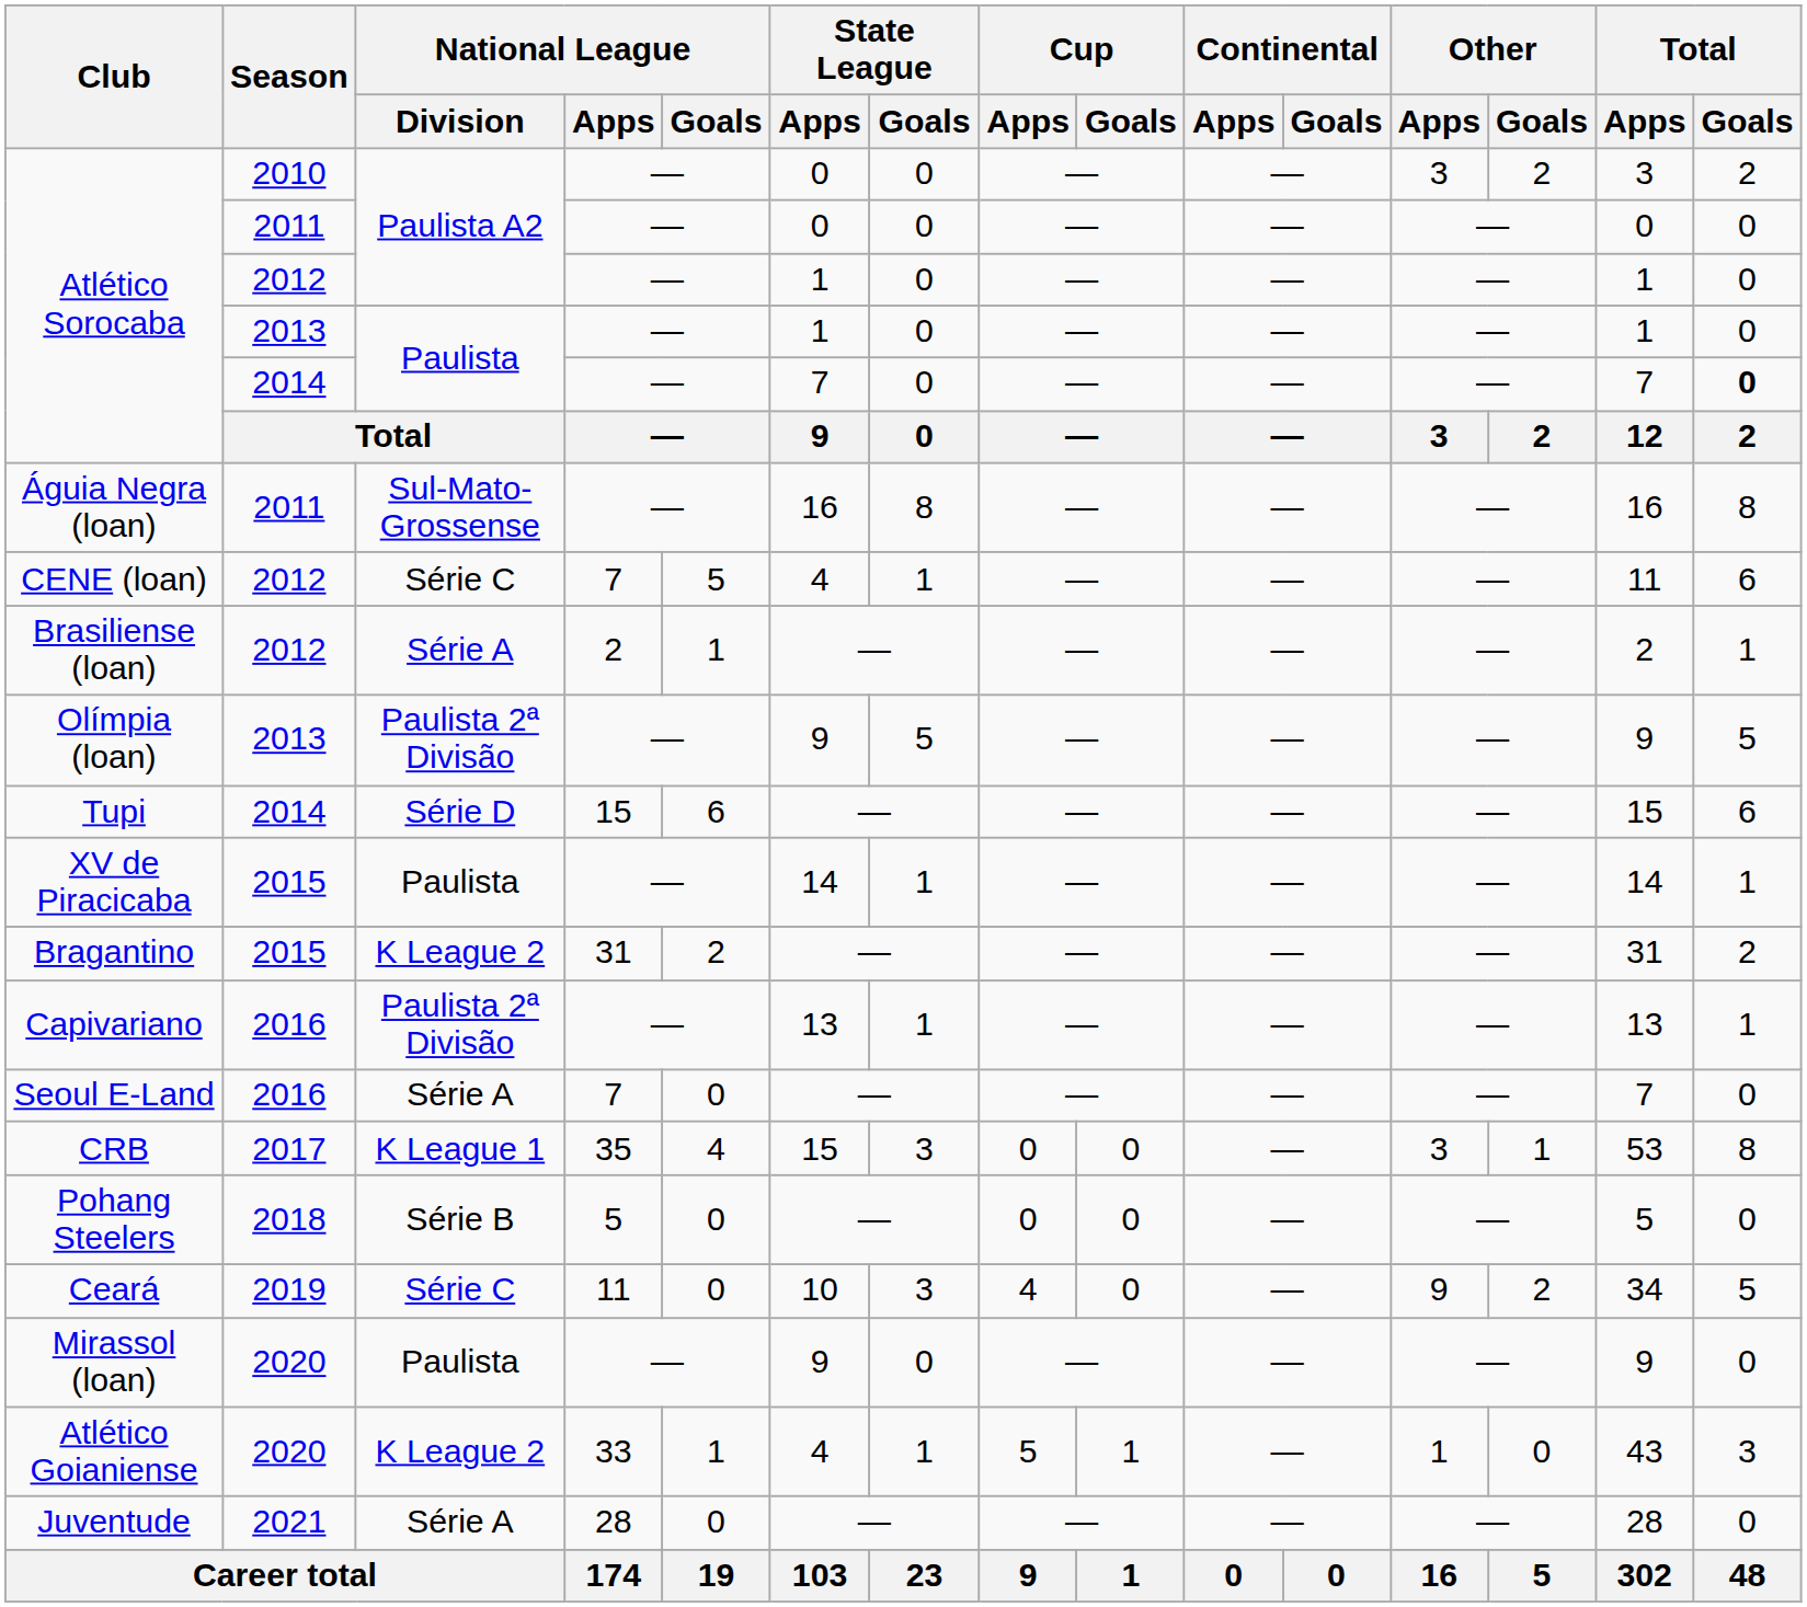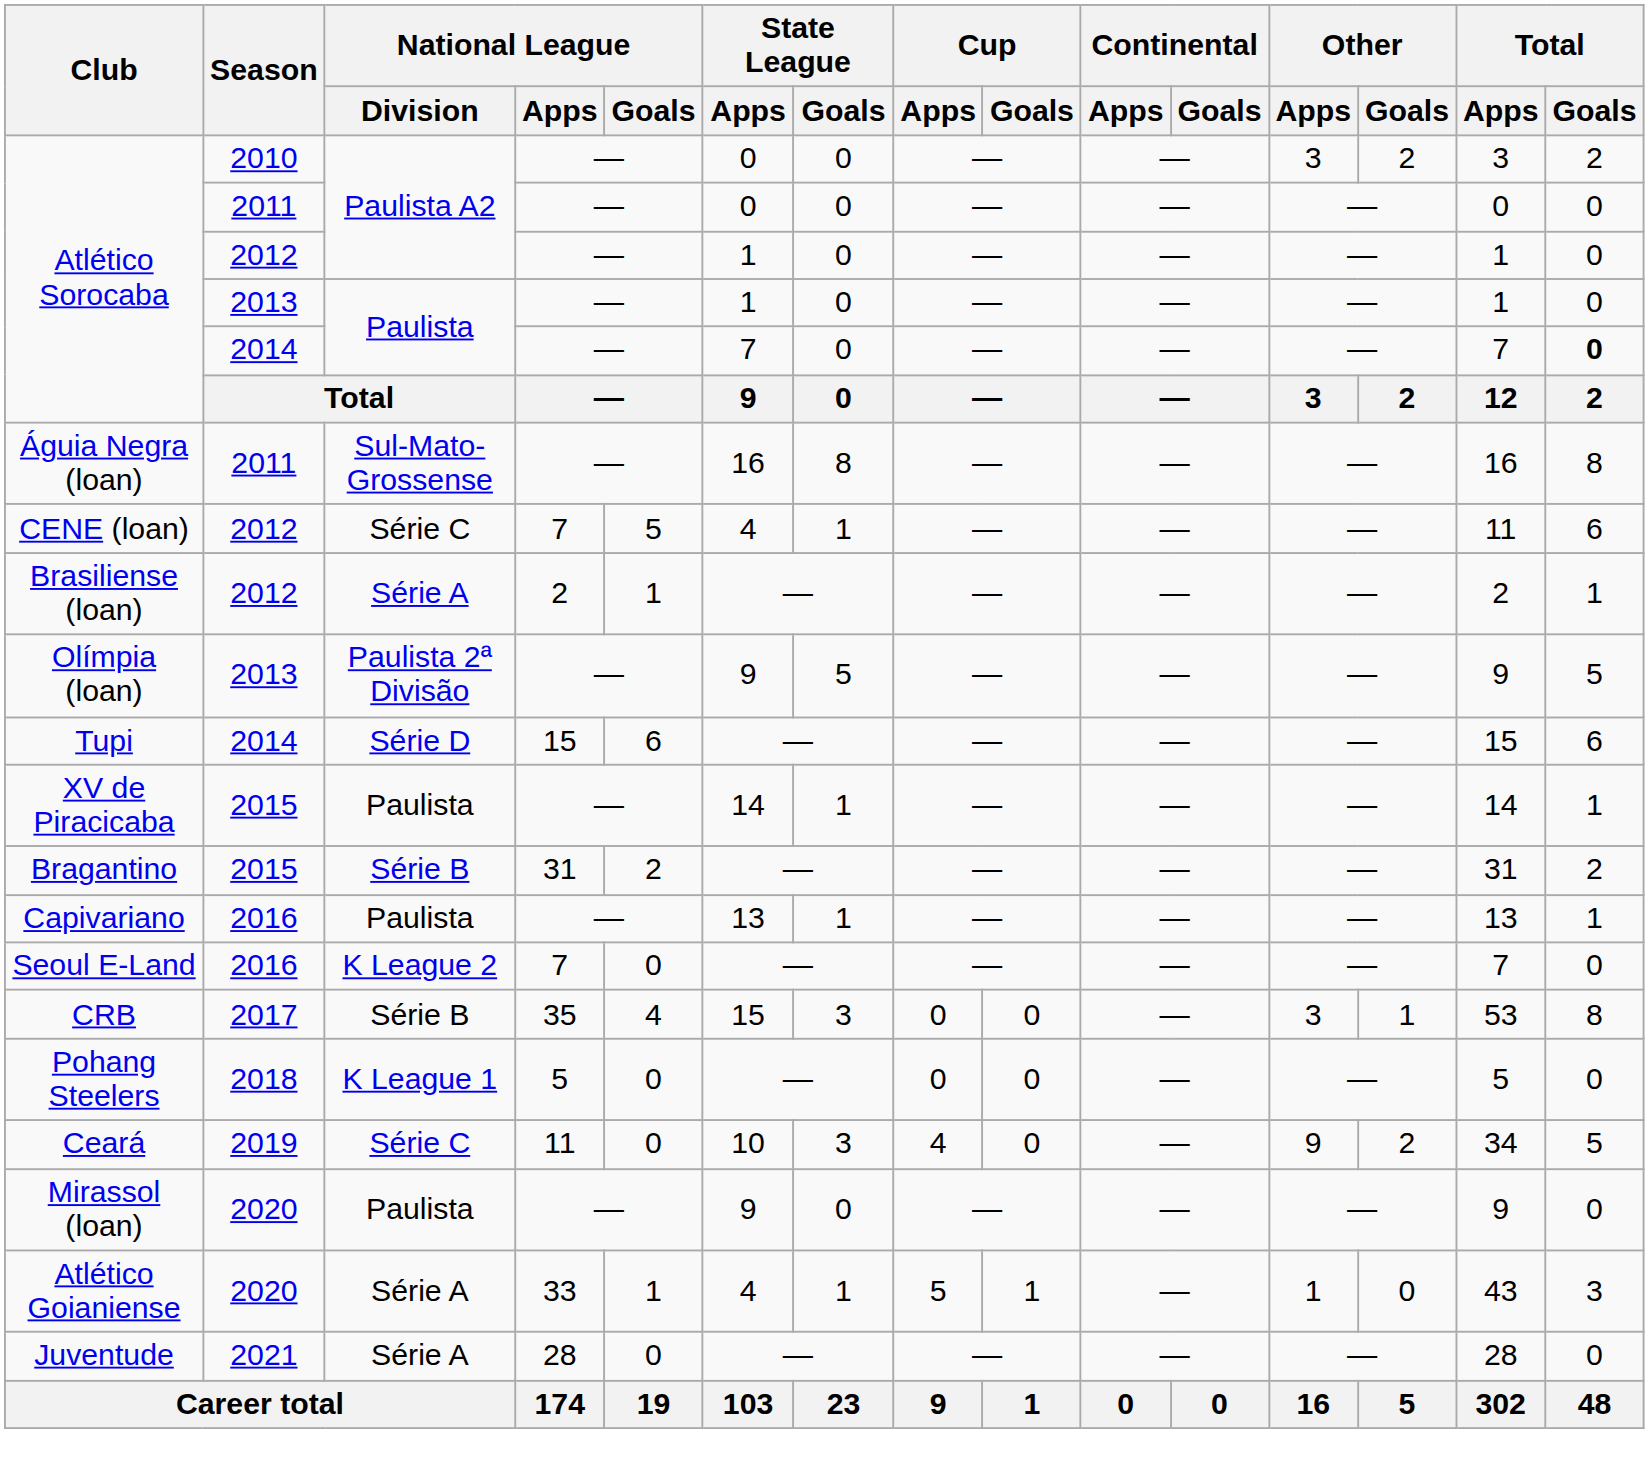Bragantino | National League / Division: K League 2 -> Série B
Capivariano | National League / Division: Paulista 2ª Divisão -> Paulista
Seoul E-Land | National League / Division: Série A -> K League 2
CRB | National League / Division: K League 1 -> Série B
Pohang Steelers | National League / Division: Série B -> K League 1
Atlético Goianiense | National League / Division: K League 2 -> Série A
